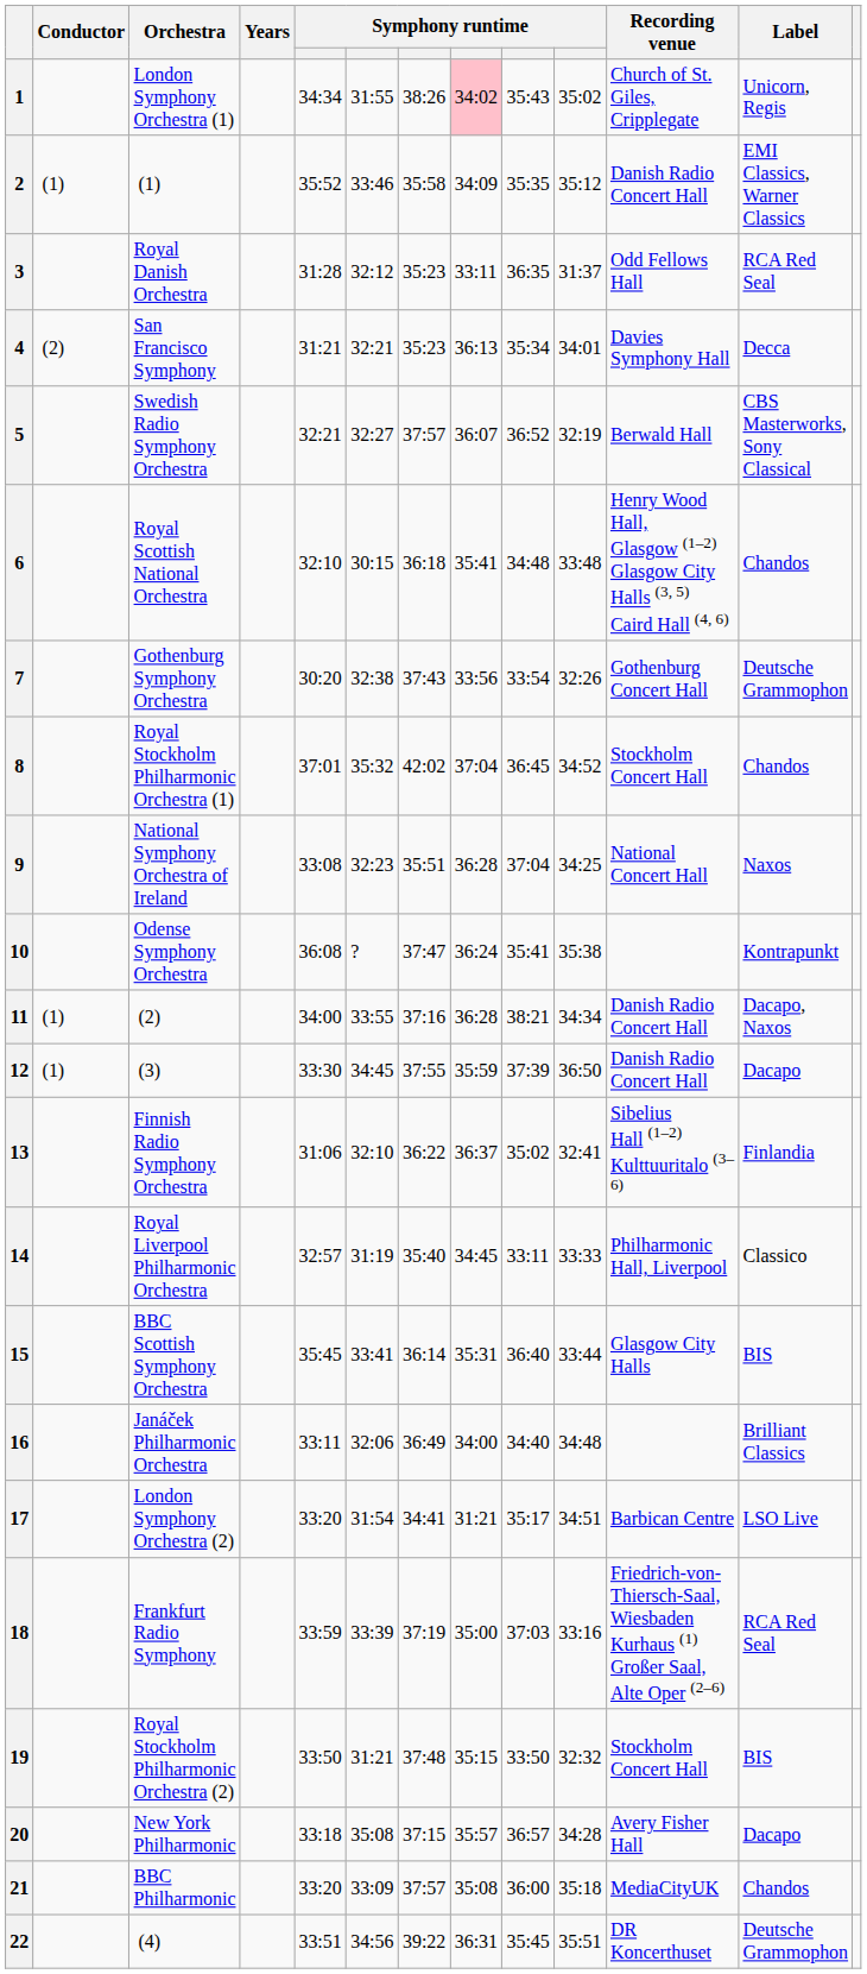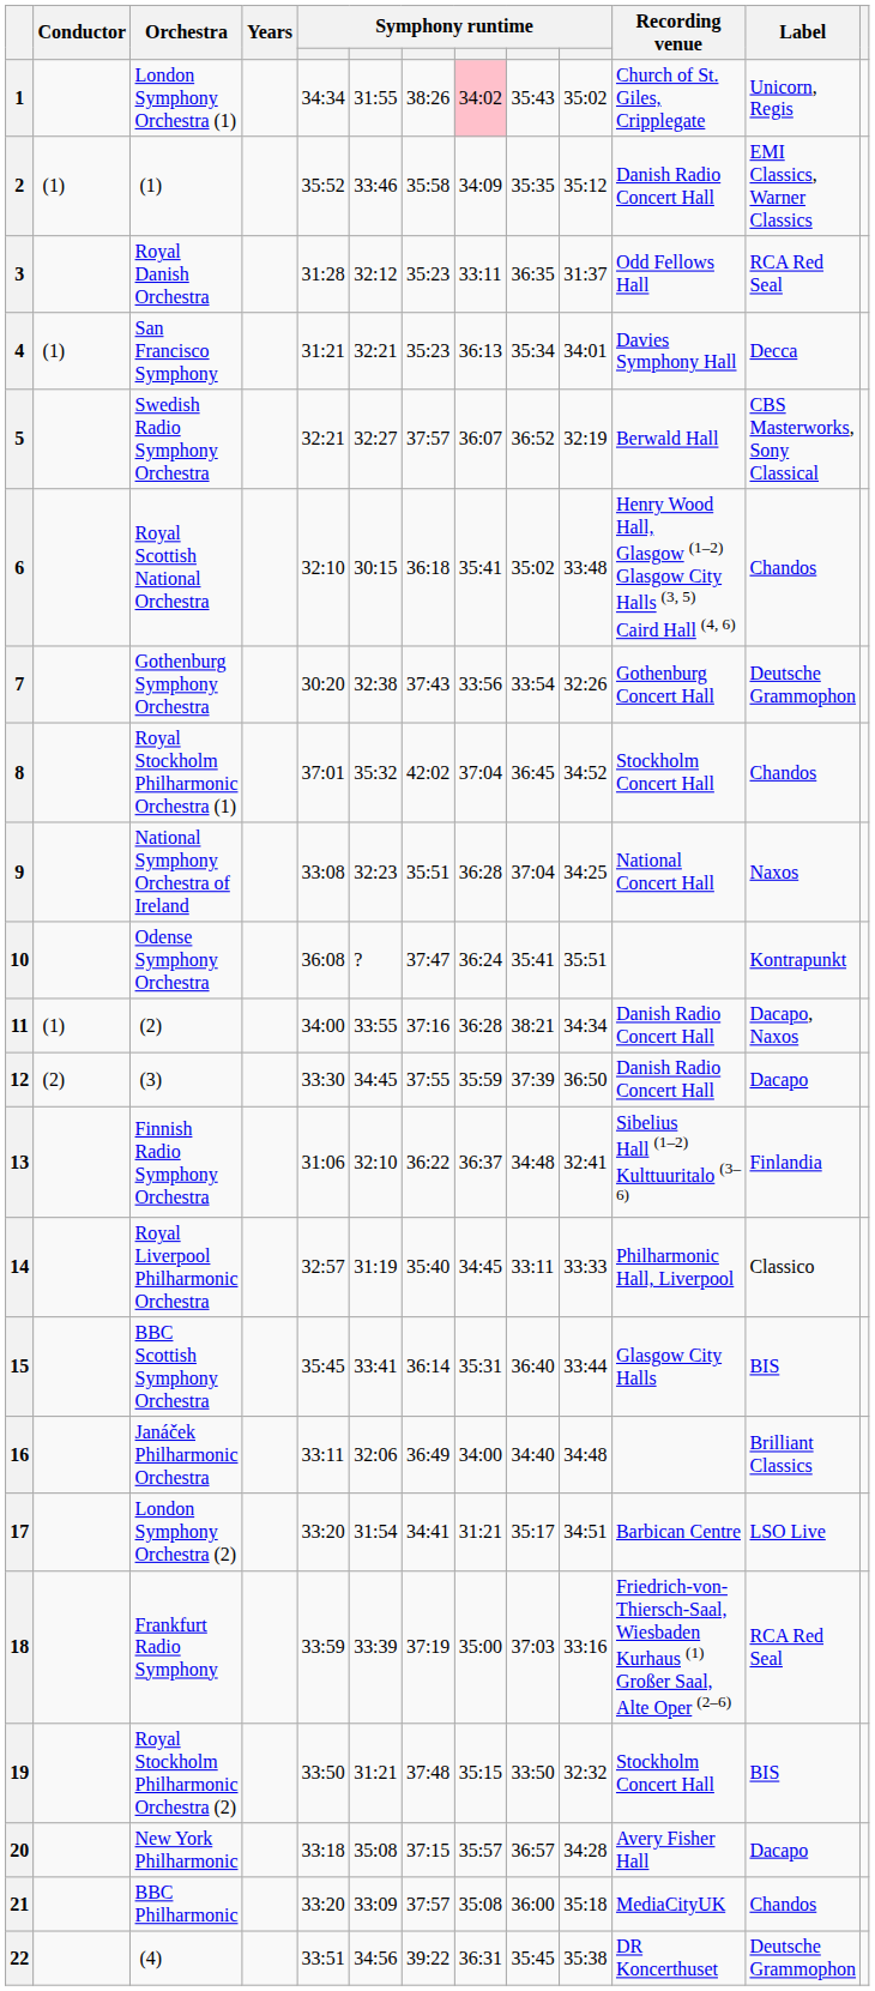4 | Conductor: (2) -> (1)
6 | column 9: 34:48 -> 35:02
10 | column 10: 35:38 -> 35:51
12 | Conductor: (1) -> (2)
13 | column 9: 35:02 -> 34:48
22 | column 10: 35:51 -> 35:38
